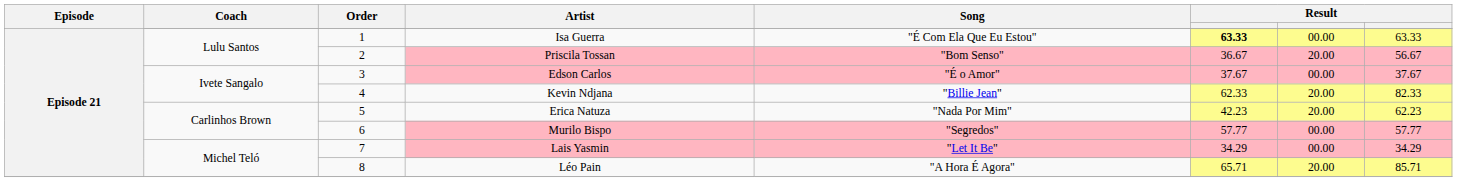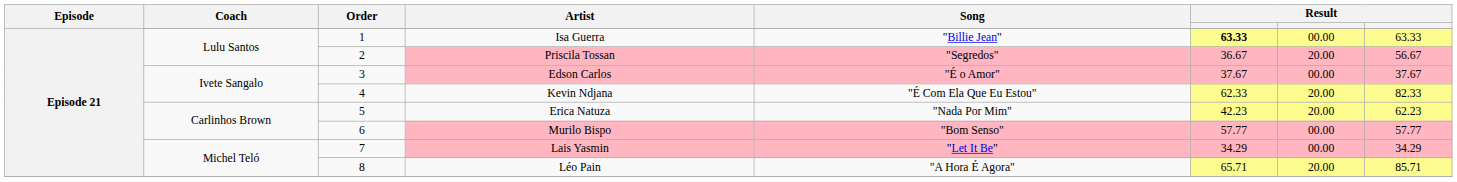Isa Guerra | Song: "É Com Ela Que Eu Estou" -> "Billie Jean"
Priscila Tossan | Song: "Bom Senso" -> "Segredos"
Kevin Ndjana | Song: "Billie Jean" -> "É Com Ela Que Eu Estou"
Murilo Bispo | Song: "Segredos" -> "Bom Senso"
